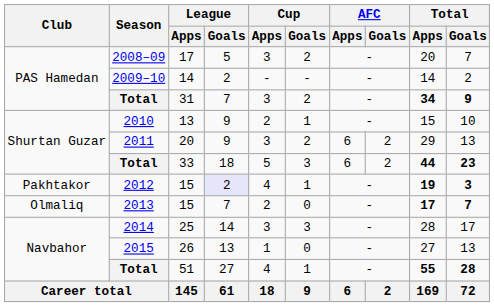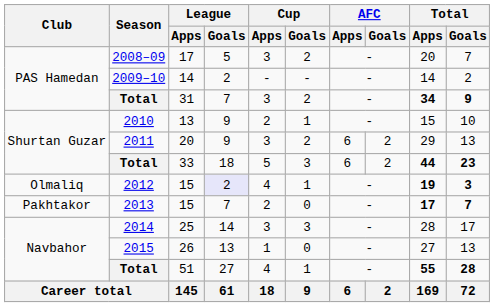2012 / 15 | Club: Pakhtakor -> Olmaliq
2013 / 15 | Club: Olmaliq -> Pakhtakor
